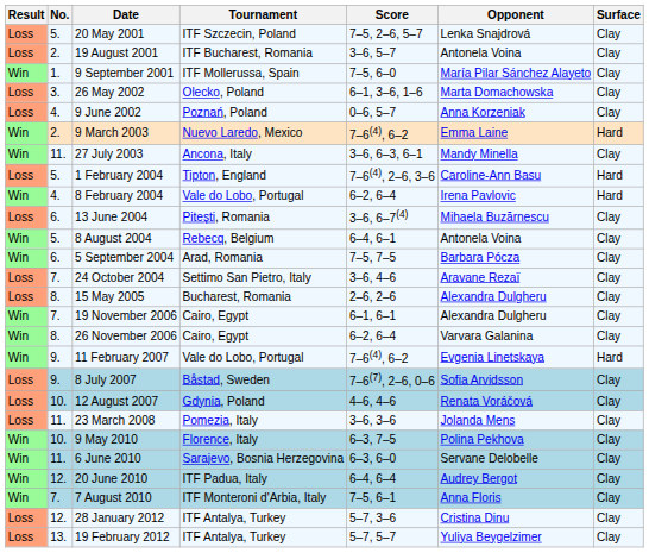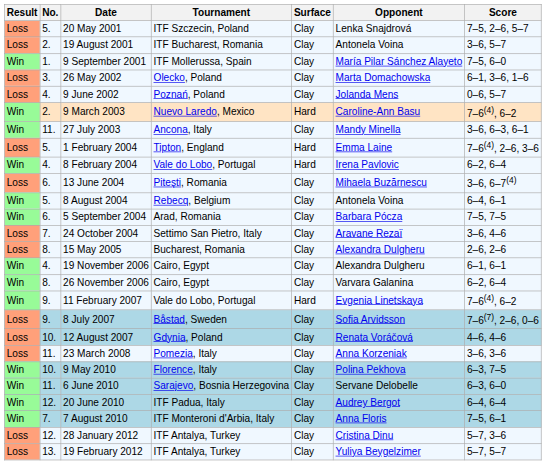columns swapped: Surface <-> Score
9 June 2002 | Opponent: Anna Korzeniak -> Jolanda Mens
9 March 2003 | Opponent: Emma Laine -> Caroline-Ann Basu
1 February 2004 | Opponent: Caroline-Ann Basu -> Emma Laine
19 November 2006 | No.: 7. -> 4.
23 March 2008 | Opponent: Jolanda Mens -> Anna Korzeniak
